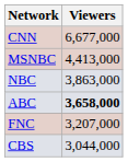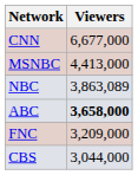NBC | Viewers: 3,863,000 -> 3,863,089
FNC | Viewers: 3,207,000 -> 3,209,000
